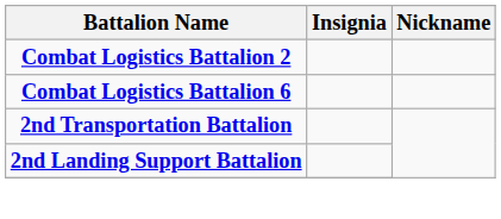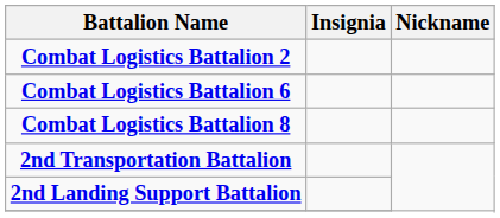+ row: Combat Logistics Battalion 8
